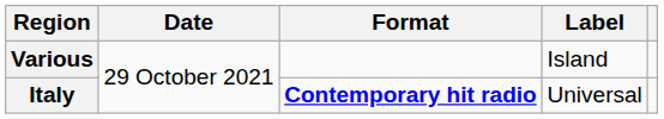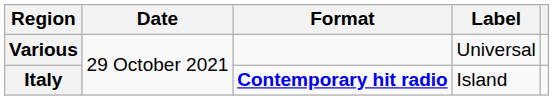Various | Label: Island -> Universal
Italy | Label: Universal -> Island
